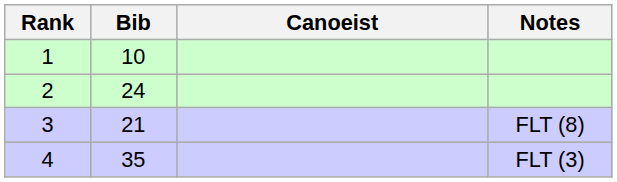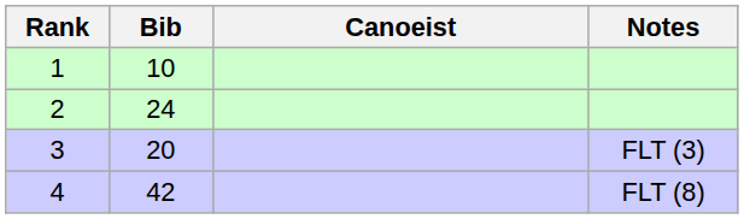3 | Bib: 21 -> 20
3 | Notes: FLT (8) -> FLT (3)
4 | Bib: 35 -> 42
4 | Notes: FLT (3) -> FLT (8)
